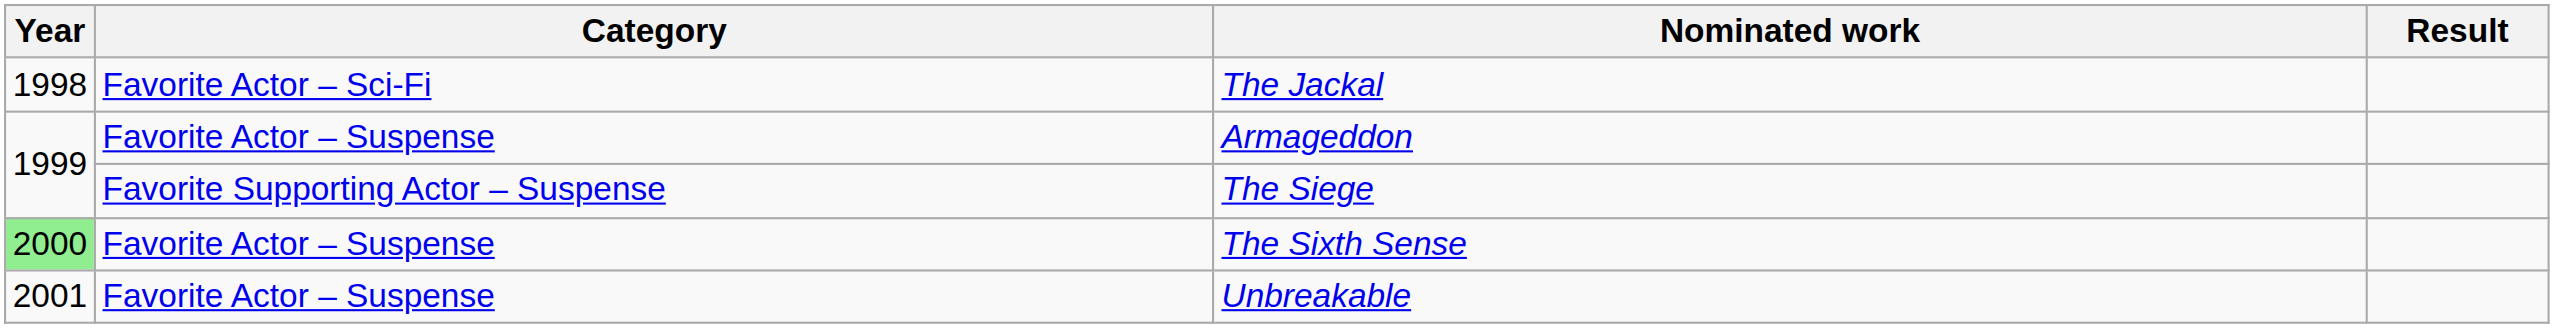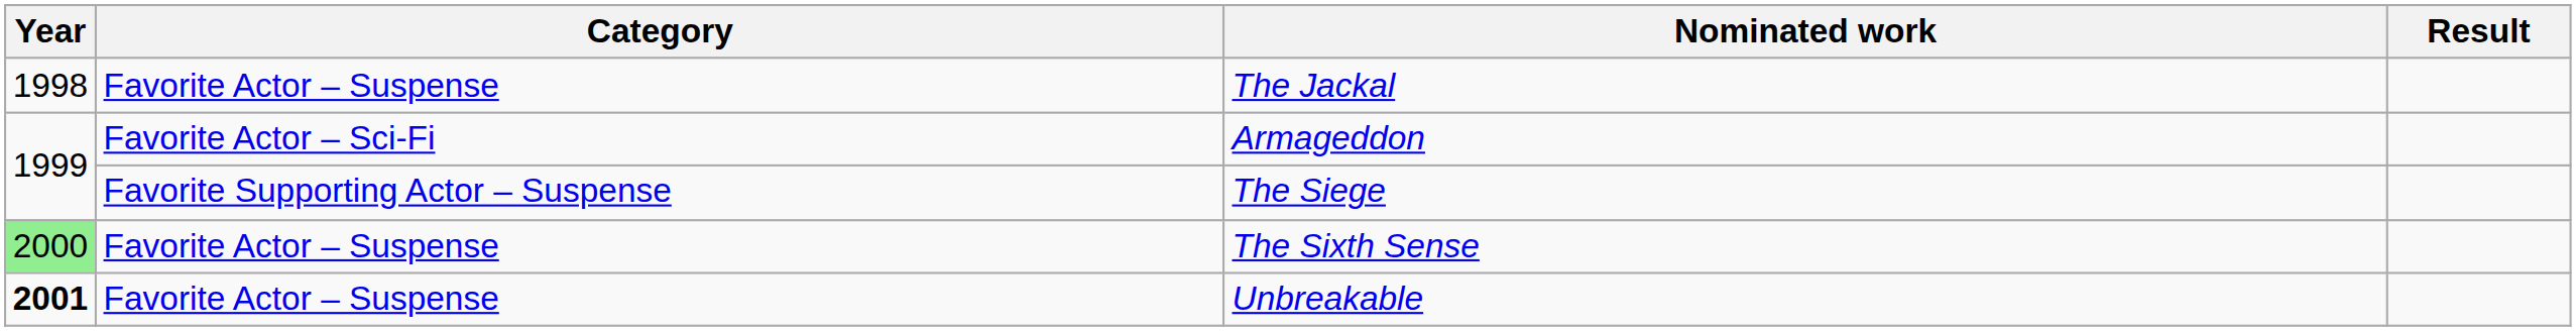The Jackal | Category: Favorite Actor – Sci-Fi -> Favorite Actor – Suspense
Armageddon | Category: Favorite Actor – Suspense -> Favorite Actor – Sci-Fi
Unbreakable | Year: normal -> bold
